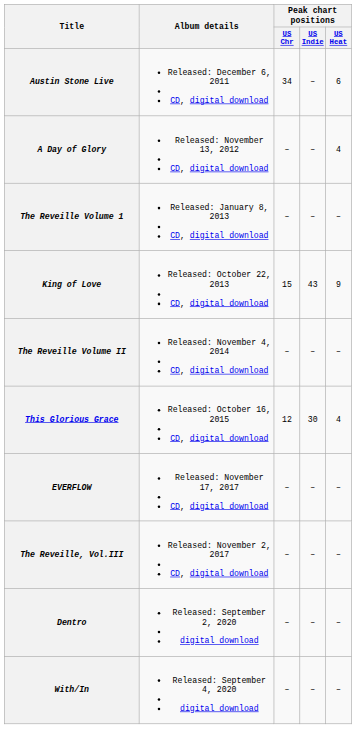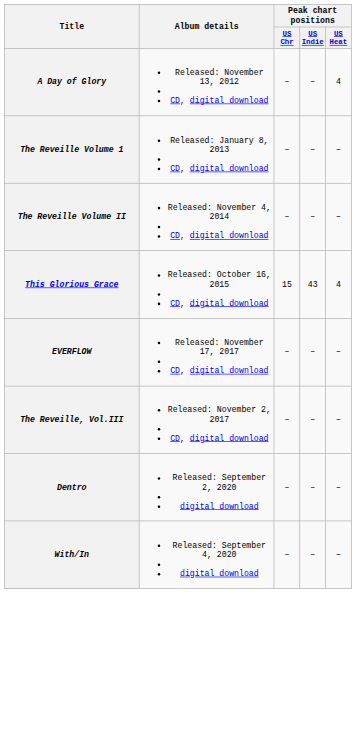- row: Austin Stone Live | Released: December 6, 2011 CD, digital download | 34 | – | 6
- row: King of Love | Released: October 22, 2013 CD, digital download | 15 | 43 | 9
This Glorious Grace | Peak chart positions / US Chr: 12 -> 15
This Glorious Grace | Peak chart positions / US Indie: 30 -> 43
